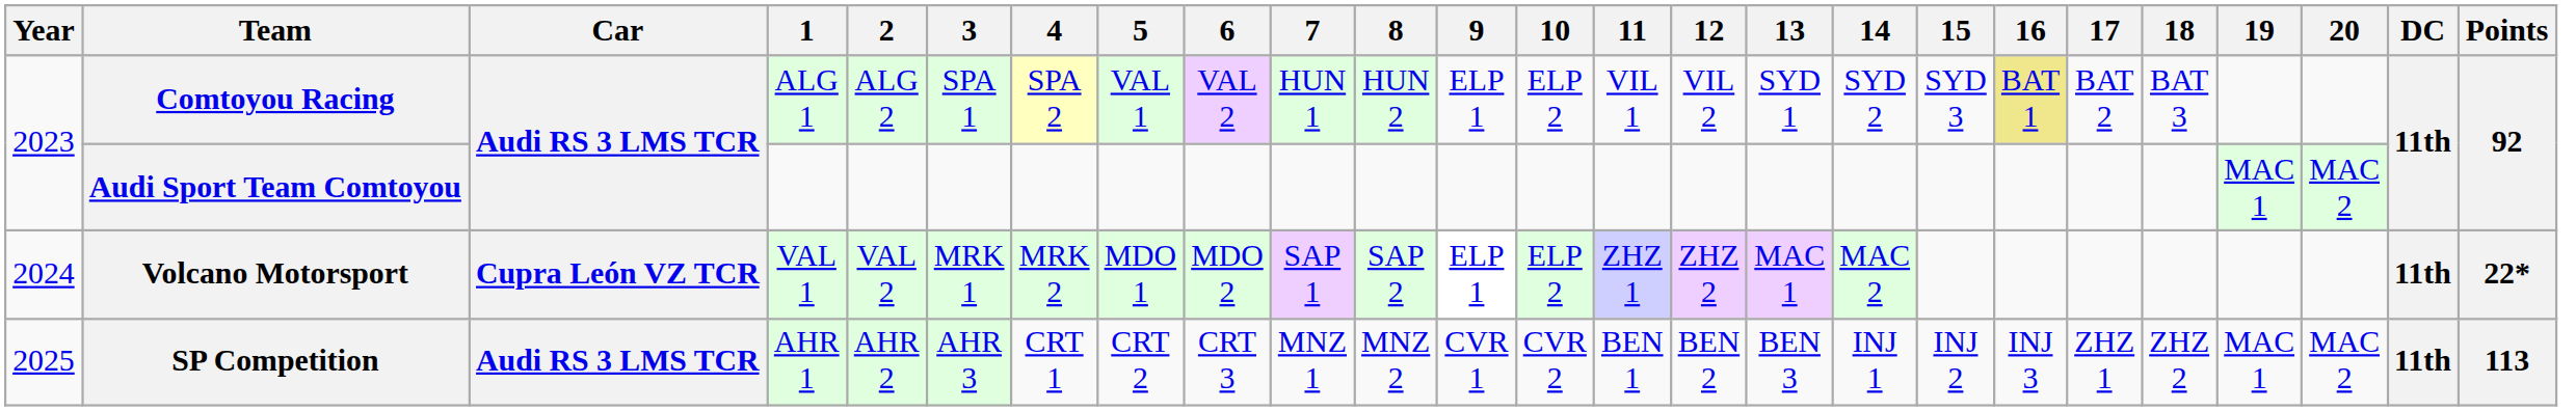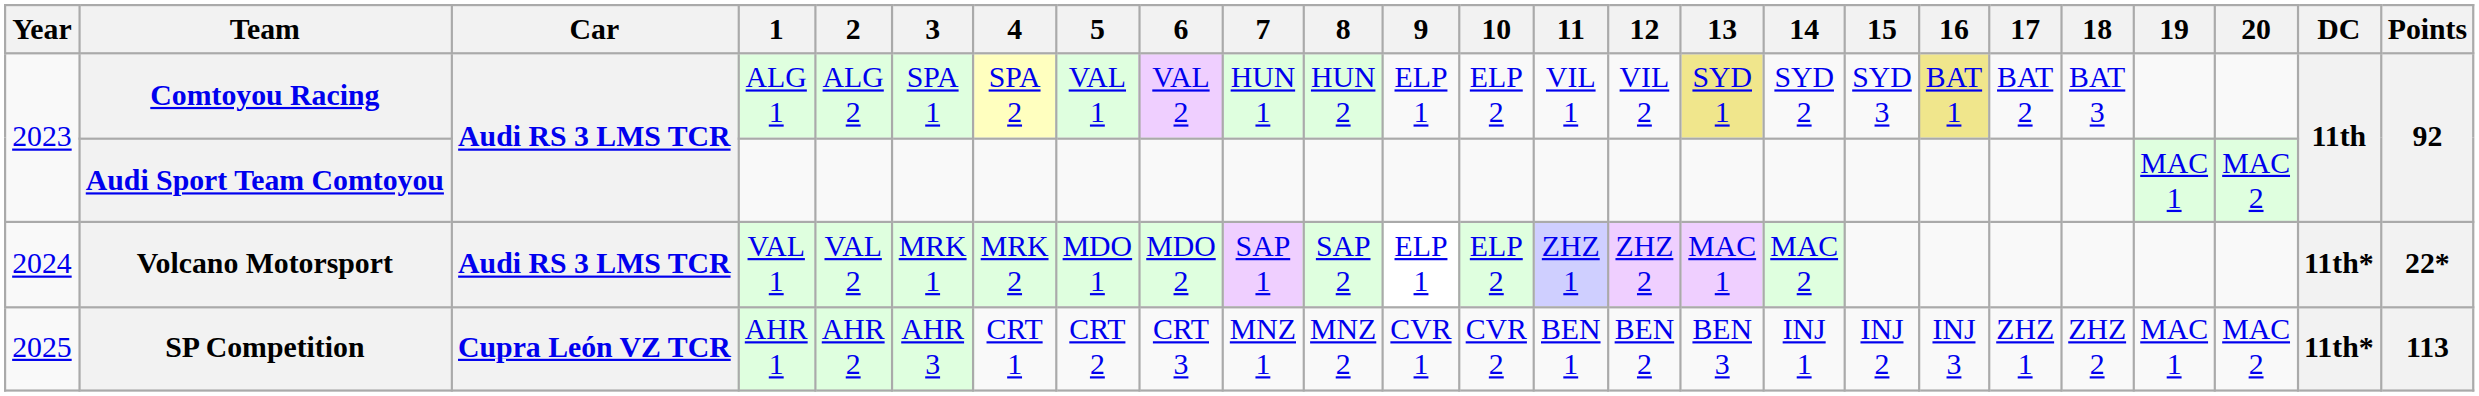Comtoyou Racing | 13: no background -> khaki background
Volcano Motorsport | Car: Cupra León VZ TCR -> Audi RS 3 LMS TCR
Volcano Motorsport | DC: 11th -> 11th*
SP Competition | Car: Audi RS 3 LMS TCR -> Cupra León VZ TCR
SP Competition | DC: 11th -> 11th*
